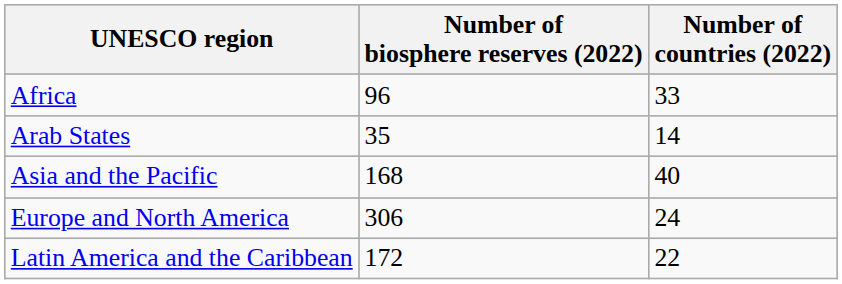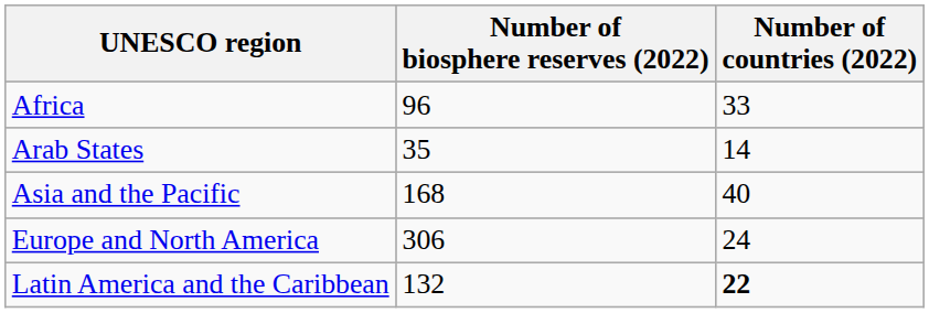Latin America and the Caribbean | Number of biosphere reserves (2022): 172 -> 132
Latin America and the Caribbean | Number of countries (2022): normal -> bold
